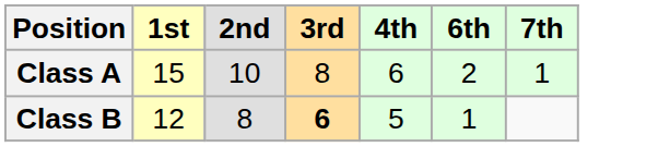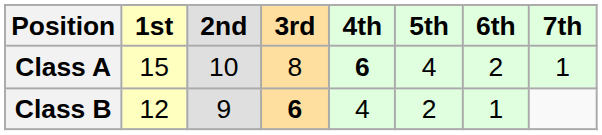+ column: 5th | 4 | 2
Class A | 4th: normal -> bold
Class B | 2nd: 8 -> 9
Class B | 4th: 5 -> 4
